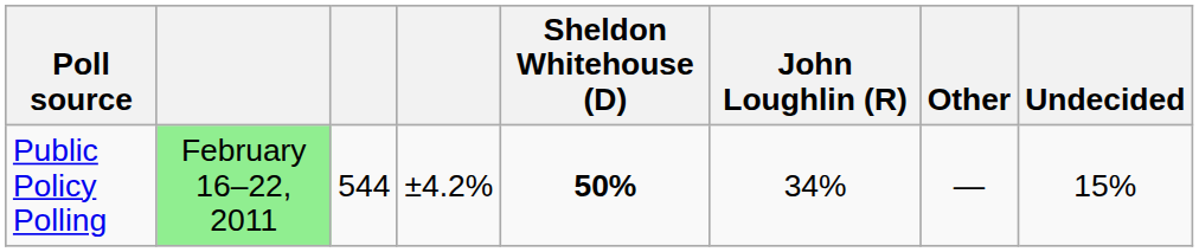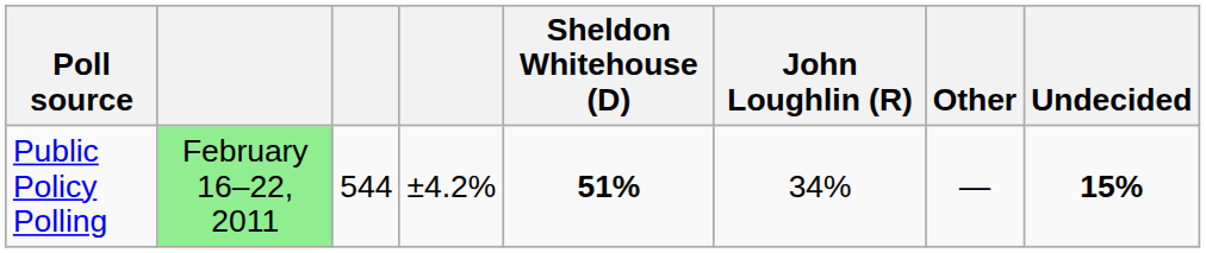Public Policy Polling | Sheldon Whitehouse (D): 50% -> 51%
Public Policy Polling | Undecided: normal -> bold
